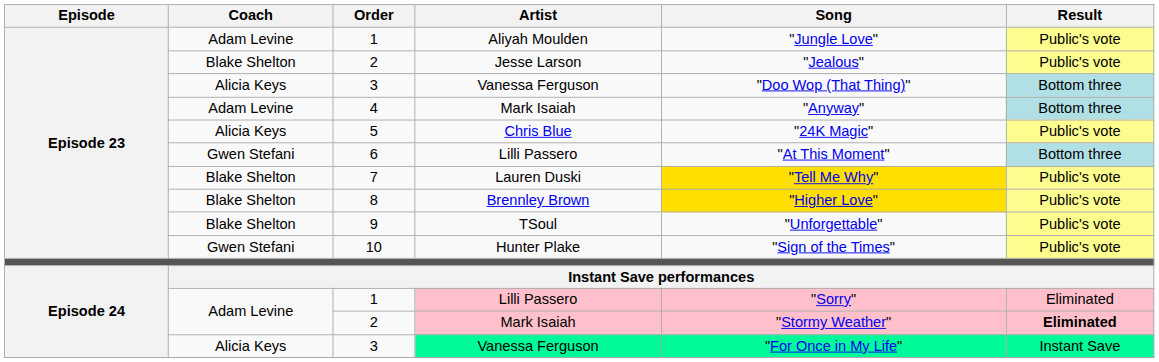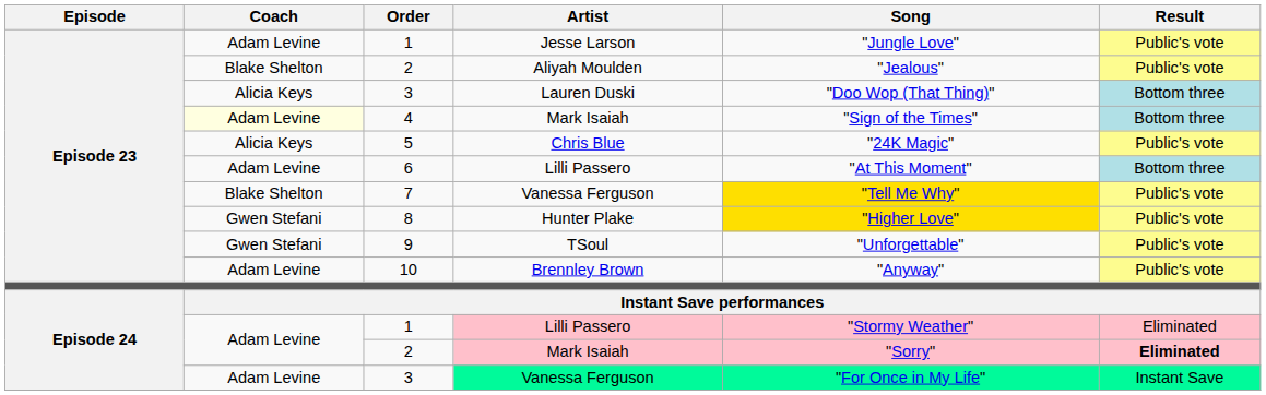Episode 23 / 1 | Artist: Aliyah Moulden -> Jesse Larson
Episode 23 / 2 | Artist: Jesse Larson -> Aliyah Moulden
Episode 23 / 3 | Artist: Vanessa Ferguson -> Lauren Duski
4 | Coach: no background -> lightyellow background
4 | Song: "Anyway" -> "Sign of the Times"
6 | Coach: Gwen Stefani -> Adam Levine
7 | Artist: Lauren Duski -> Vanessa Ferguson
8 | Coach: Blake Shelton -> Gwen Stefani
8 | Artist: Brennley Brown -> Hunter Plake
9 | Coach: Blake Shelton -> Gwen Stefani
10 | Coach: Gwen Stefani -> Adam Levine
10 | Artist: Hunter Plake -> Brennley Brown
10 | Song: "Sign of the Times" -> "Anyway"
Episode 24 / 1 | Song: "Sorry" -> "Stormy Weather"
Episode 24 / 2 | Song: "Stormy Weather" -> "Sorry"
Episode 24 / 3 | Coach: Alicia Keys -> Adam Levine
